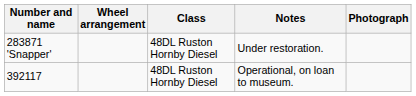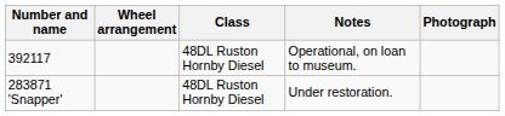rows swapped: 283871 'Snapper' <-> 392117
